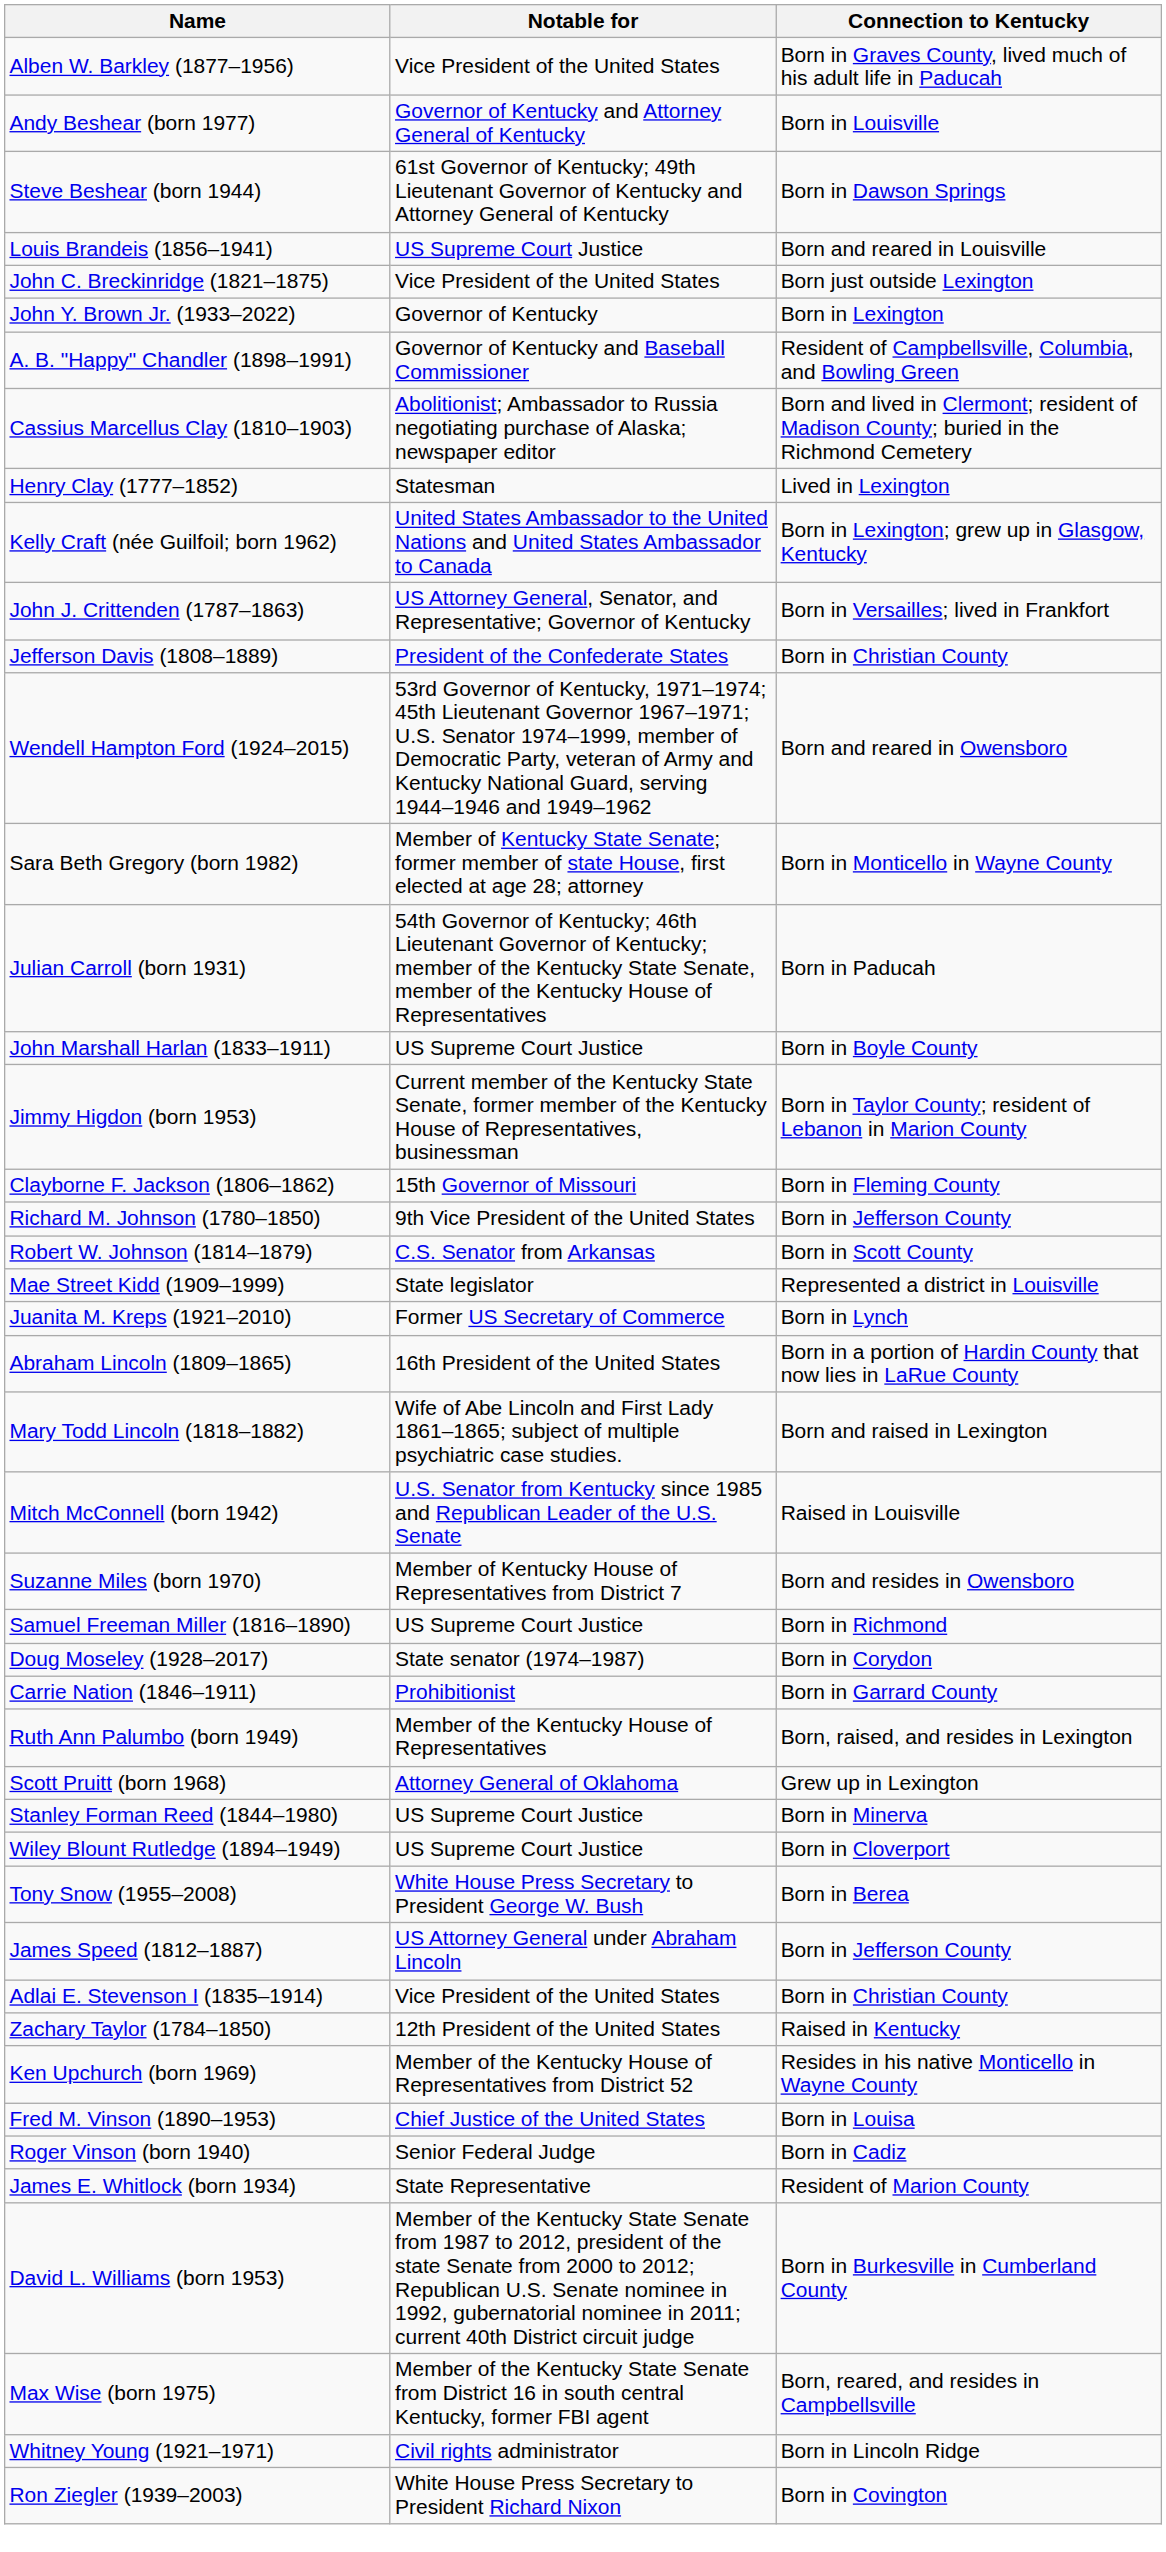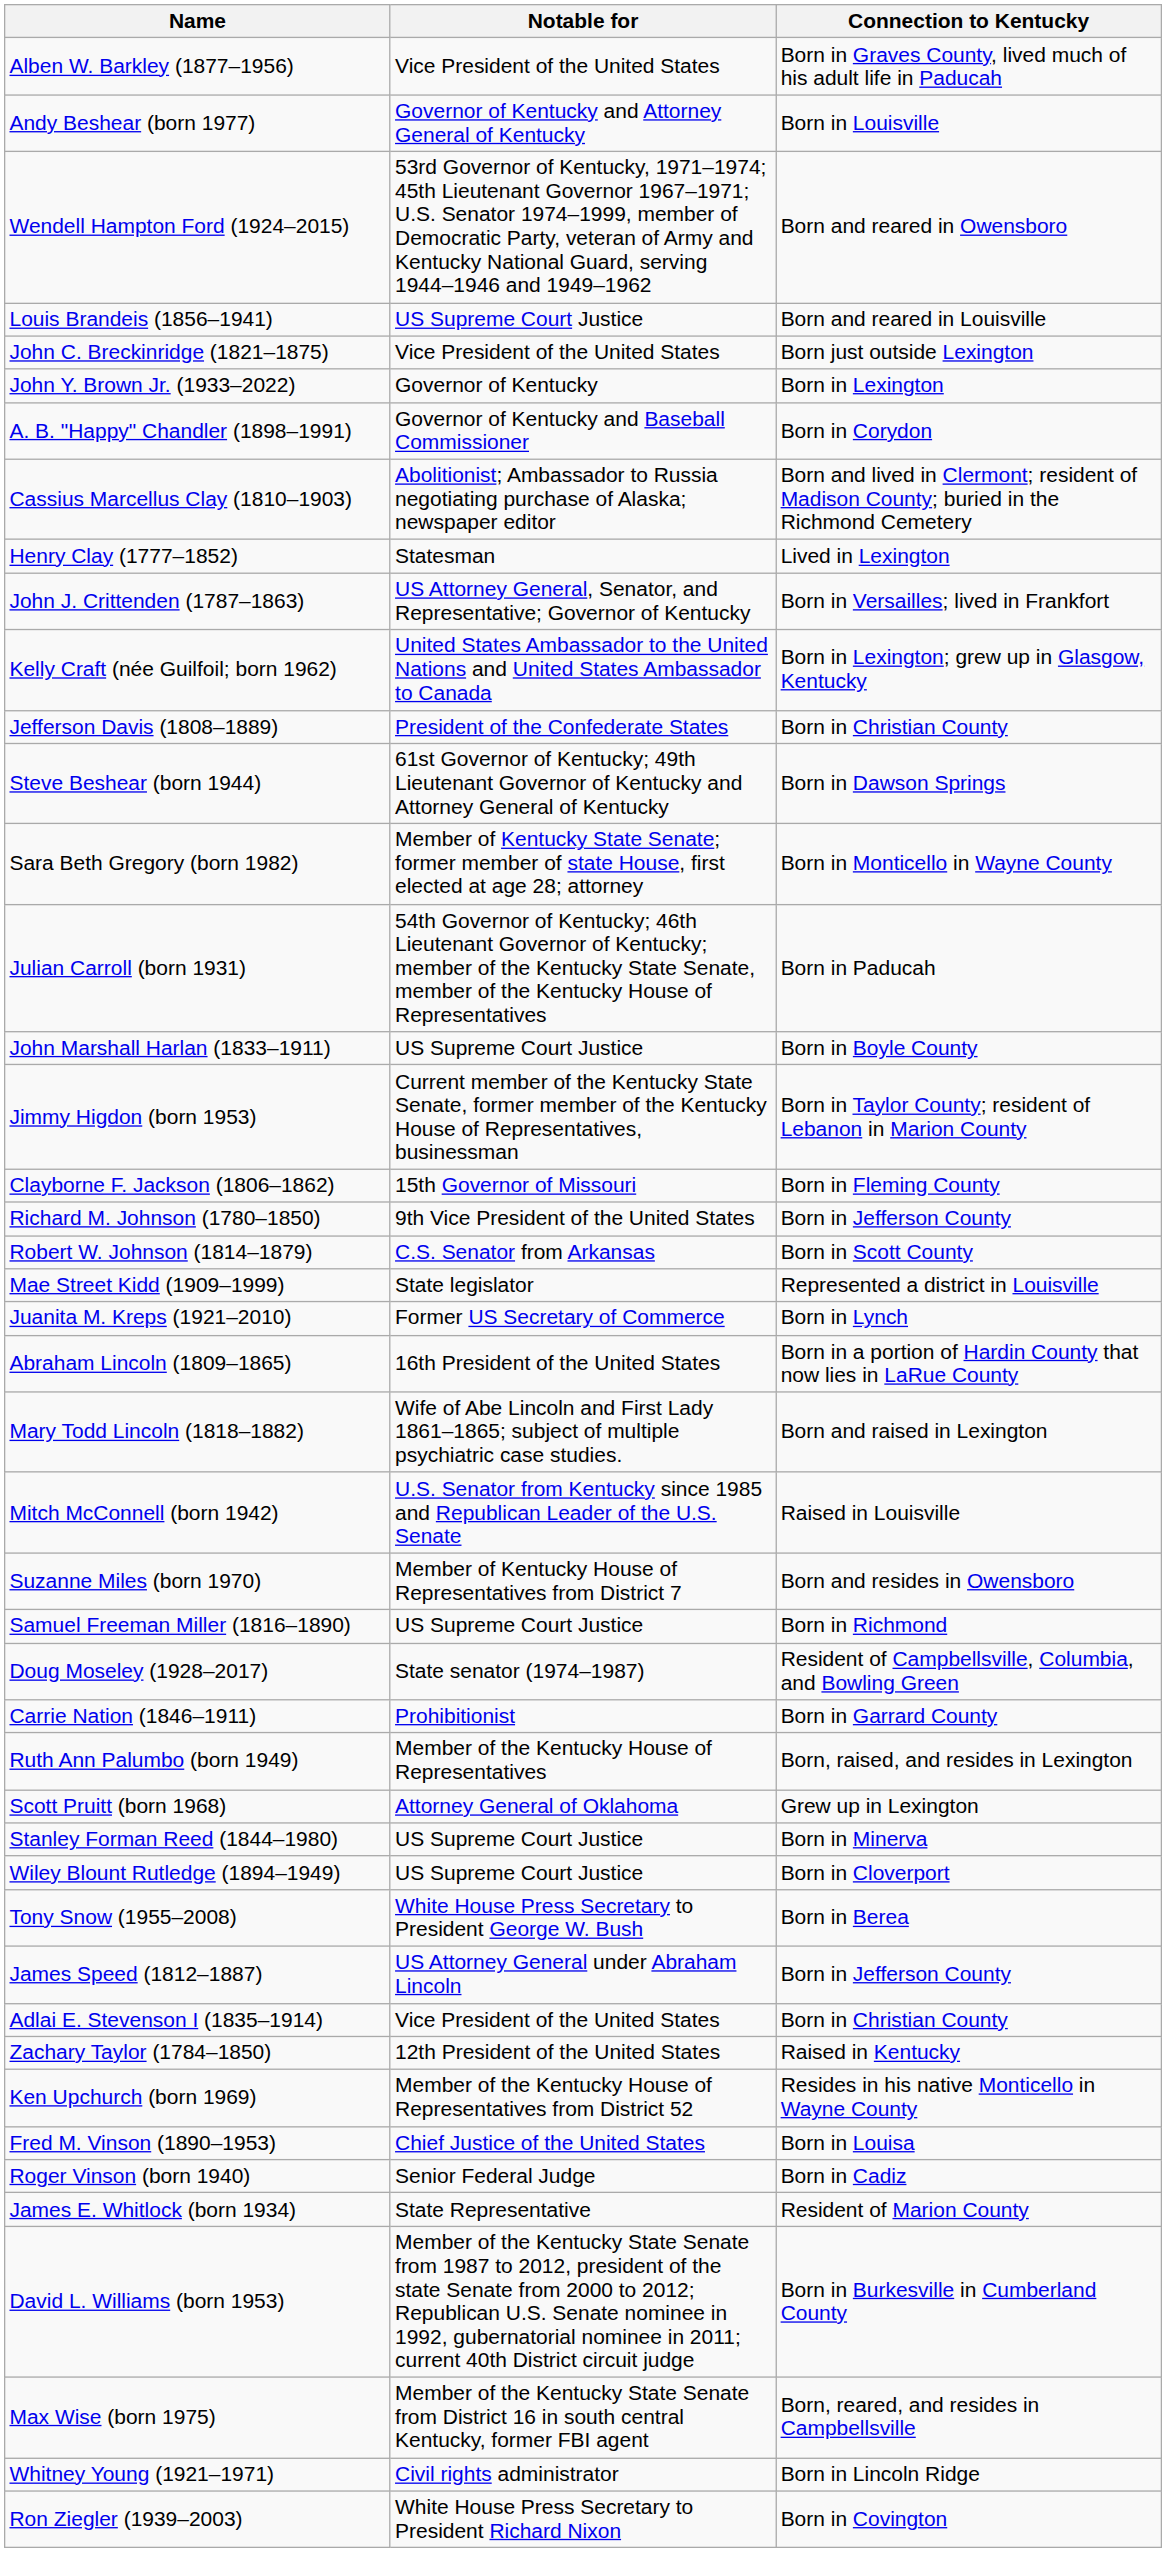rows swapped: Steve Beshear (born 1944) <-> Wendell Hampton Ford (1924–2015)
A. B. "Happy" Chandler (1898–1991) | Connection to Kentucky: Resident of Campbellsville, Columbia, and Bowling Green -> Born in Corydon
rows swapped: Kelly Craft (née Guilfoil; born 1962) <-> John J. Crittenden (1787–1863)
Doug Moseley (1928–2017) | Connection to Kentucky: Born in Corydon -> Resident of Campbellsville, Columbia, and Bowling Green
